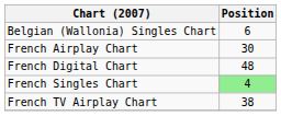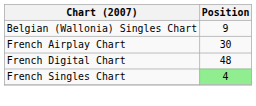Belgian (Wallonia) Singles Chart | Position: 6 -> 9
- row: French TV Airplay Chart | 38
